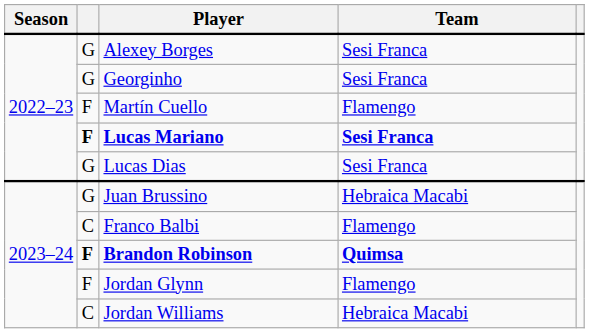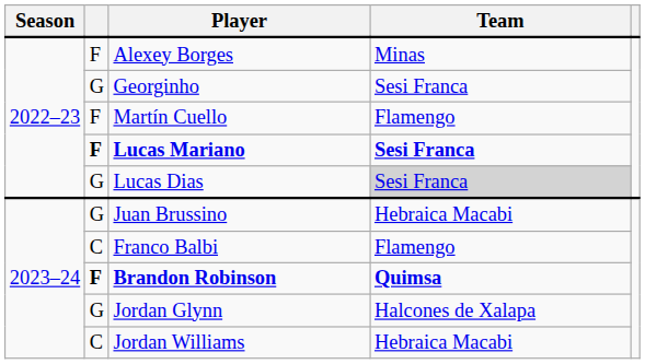Alexey Borges | column 2: G -> F
Alexey Borges | Team: Sesi Franca -> Minas
Lucas Dias | Team: no background -> lightgrey background
Jordan Glynn | column 2: F -> G
Jordan Glynn | Team: Flamengo -> Halcones de Xalapa
